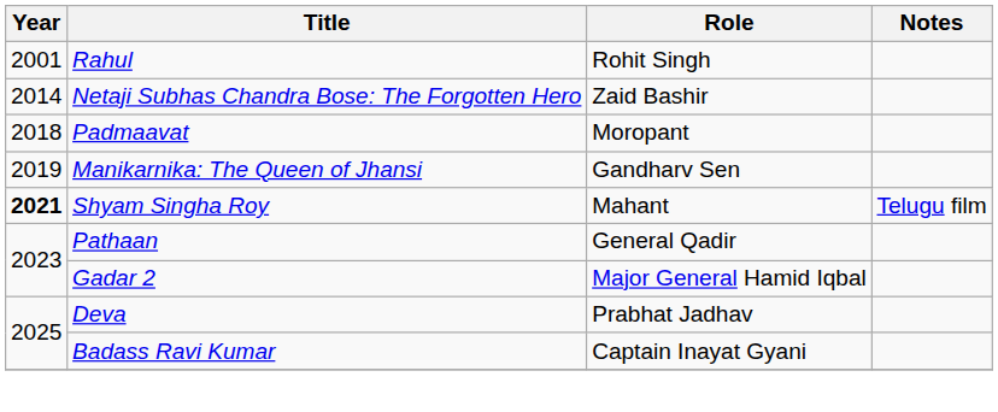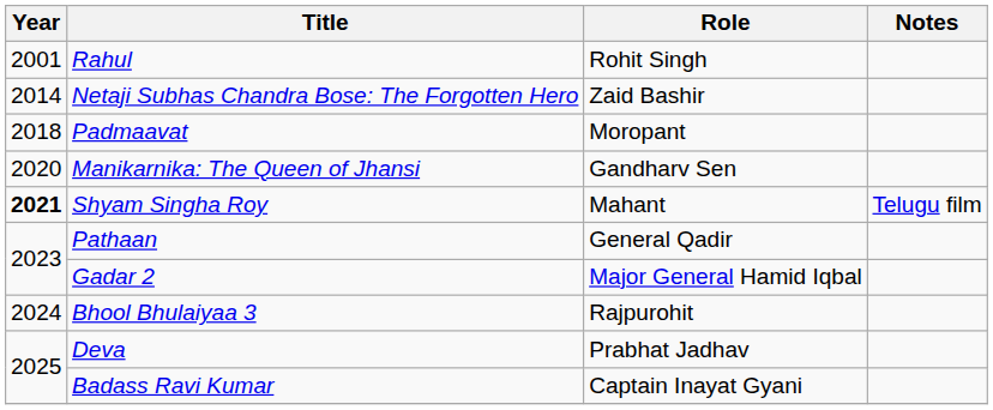Manikarnika: The Queen of Jhansi | Year: 2019 -> 2020
+ row: 2024 | Bhool Bhulaiyaa 3 | Rajpurohit
